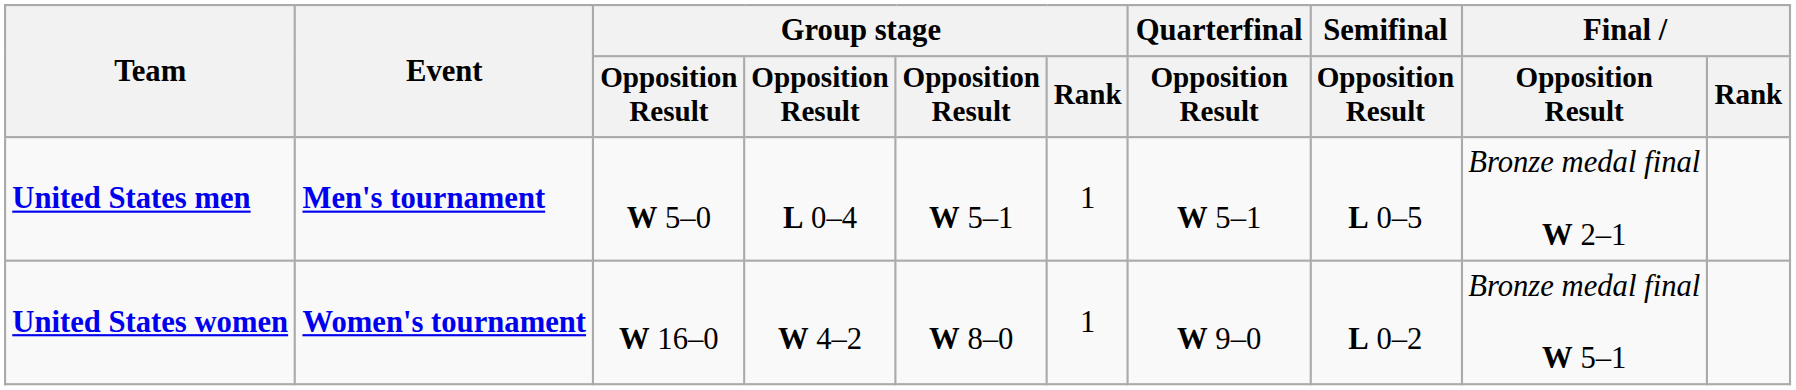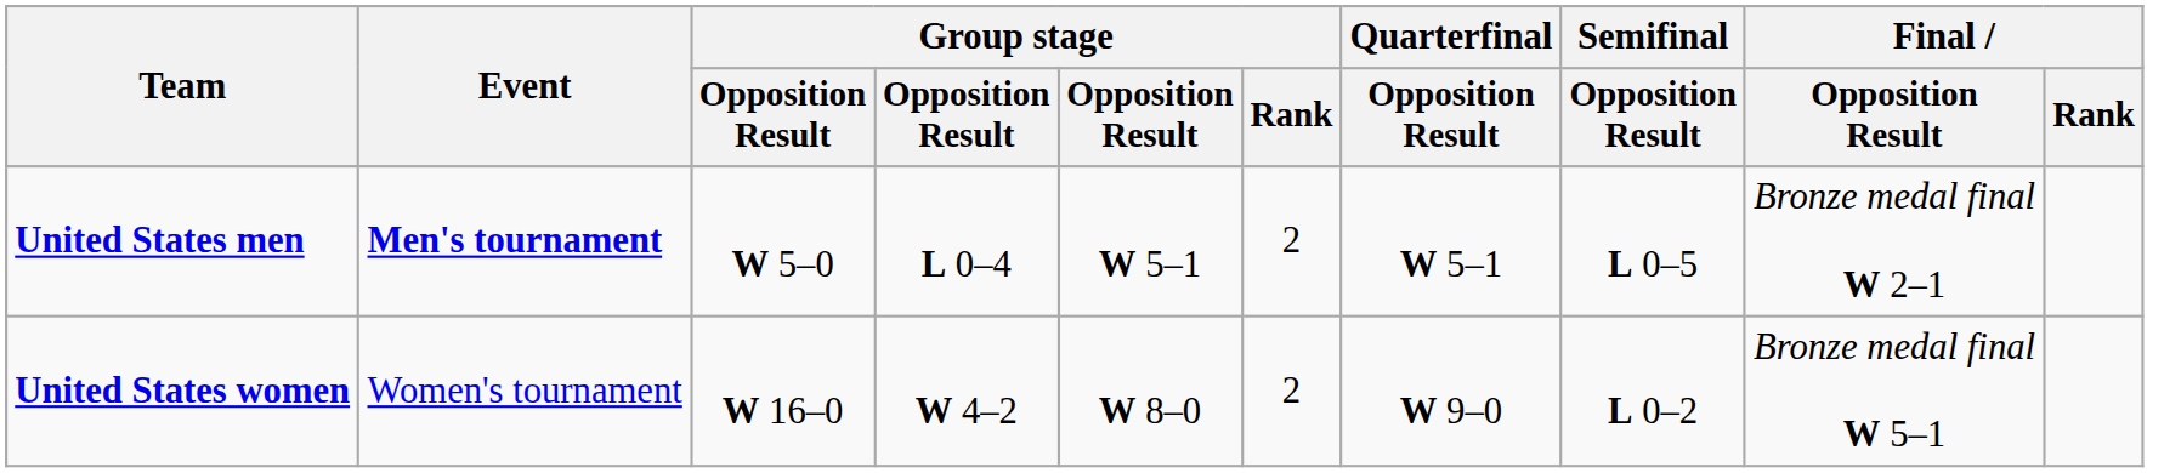United States men | Group stage / Rank: 1 -> 2
United States women | Event: bold -> normal
United States women | Group stage / Rank: 1 -> 2
